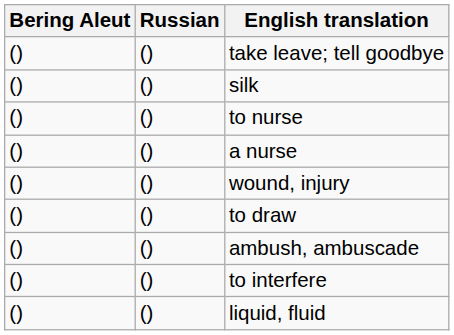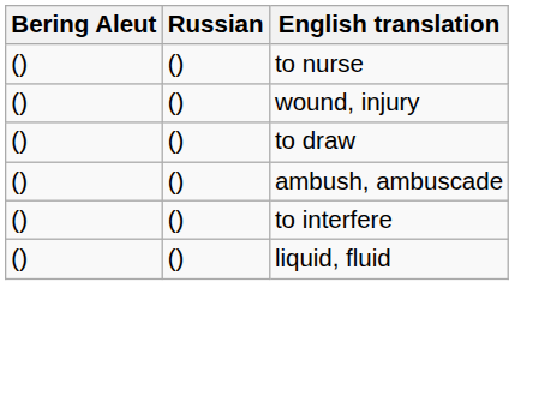- row: () | () | take leave; tell goodbye
- row: () | () | silk
- row: () | () | a nurse
